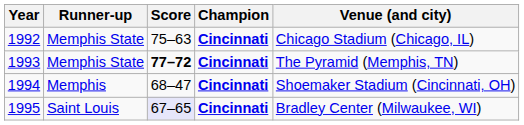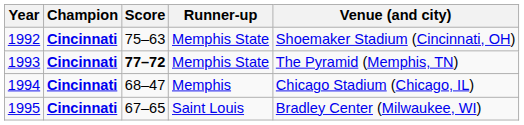columns swapped: Champion <-> Runner-up
1992 | Venue (and city): Chicago Stadium (Chicago, IL) -> Shoemaker Stadium (Cincinnati, OH)
1994 | Venue (and city): Shoemaker Stadium (Cincinnati, OH) -> Chicago Stadium (Chicago, IL)
1995 | Score: lavender background -> no background
